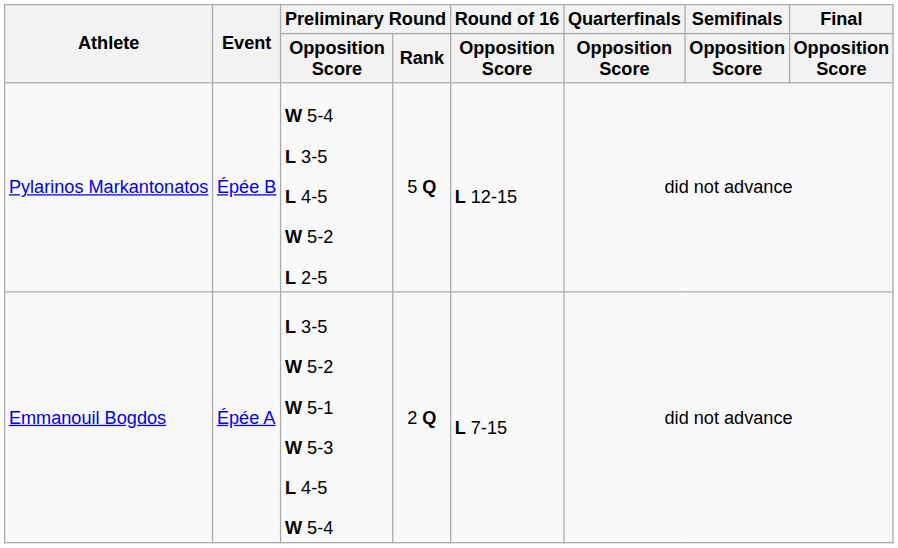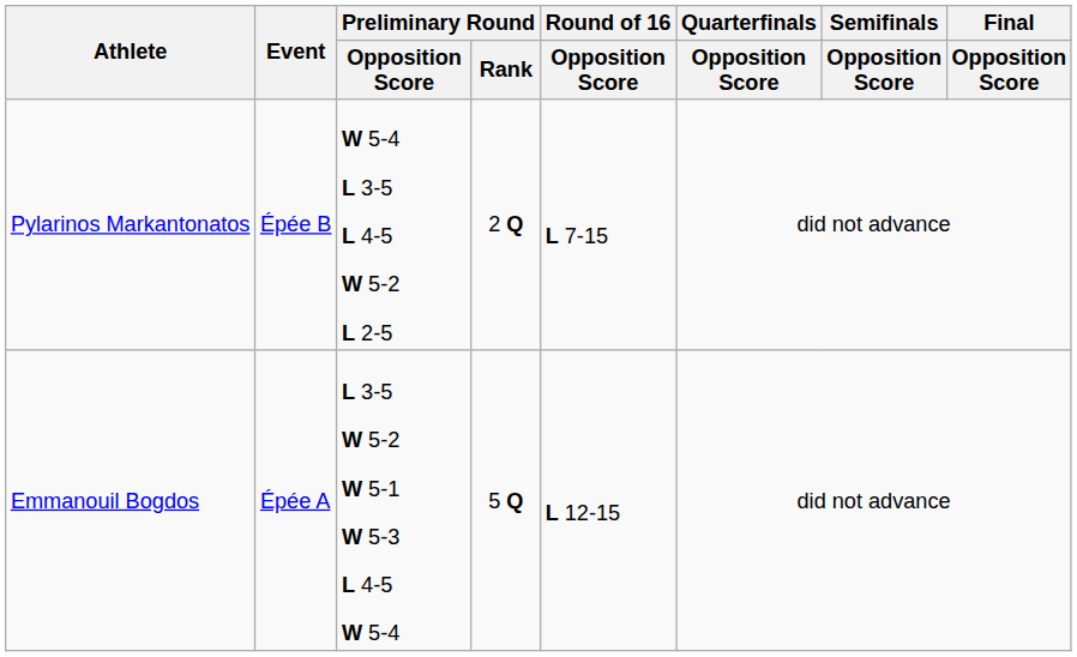Pylarinos Markantonatos | Preliminary Round / Rank: 5 Q -> 2 Q
Pylarinos Markantonatos | Round of 16 / Opposition Score: L 12-15 -> L 7-15
Emmanouil Bogdos | Preliminary Round / Rank: 2 Q -> 5 Q
Emmanouil Bogdos | Round of 16 / Opposition Score: L 7-15 -> L 12-15
